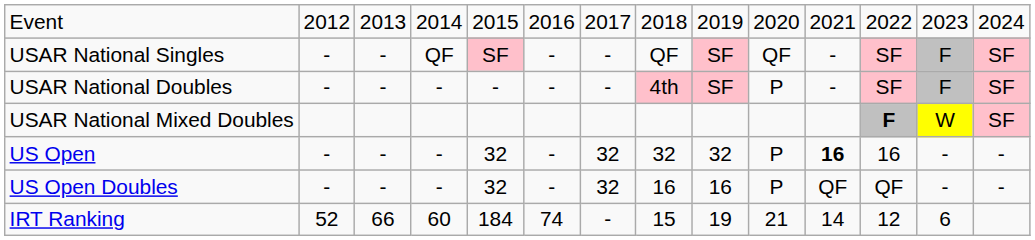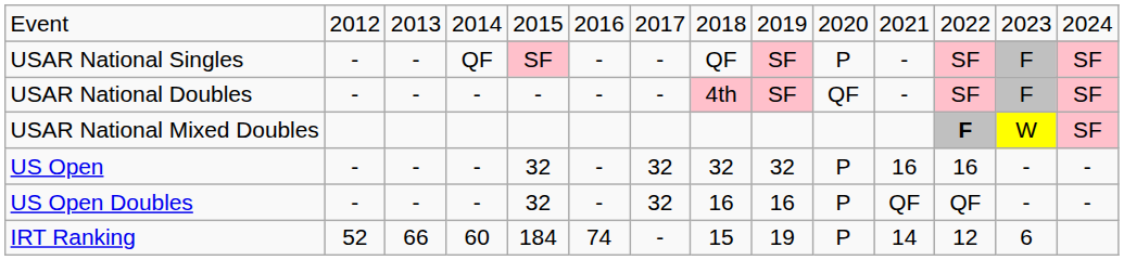USAR National Singles | column 10: QF -> P
USAR National Doubles | column 10: P -> QF
US Open | column 11: bold -> normal
IRT Ranking | column 10: 21 -> P
